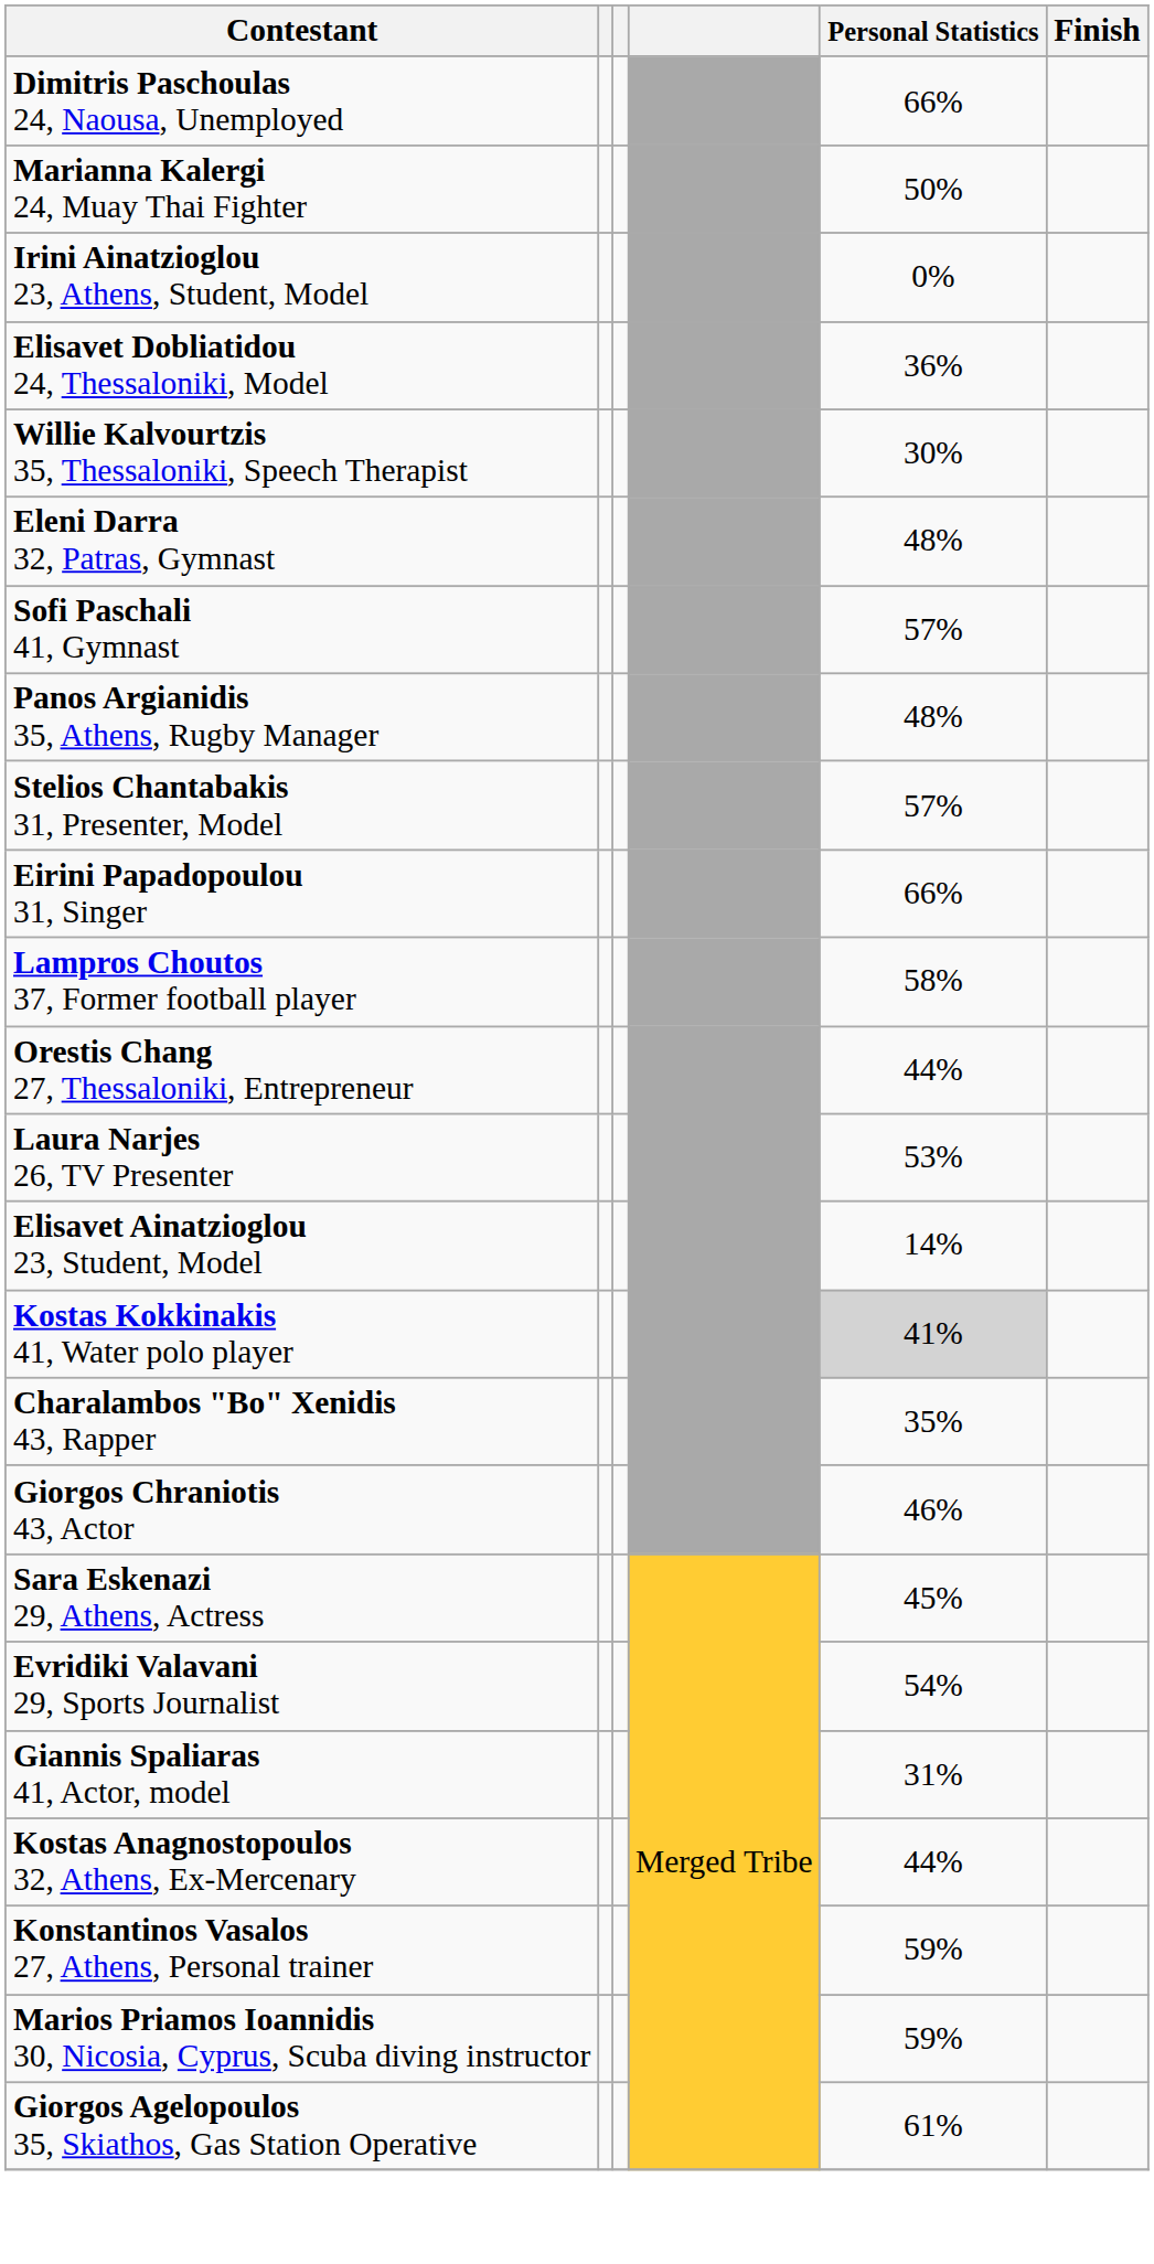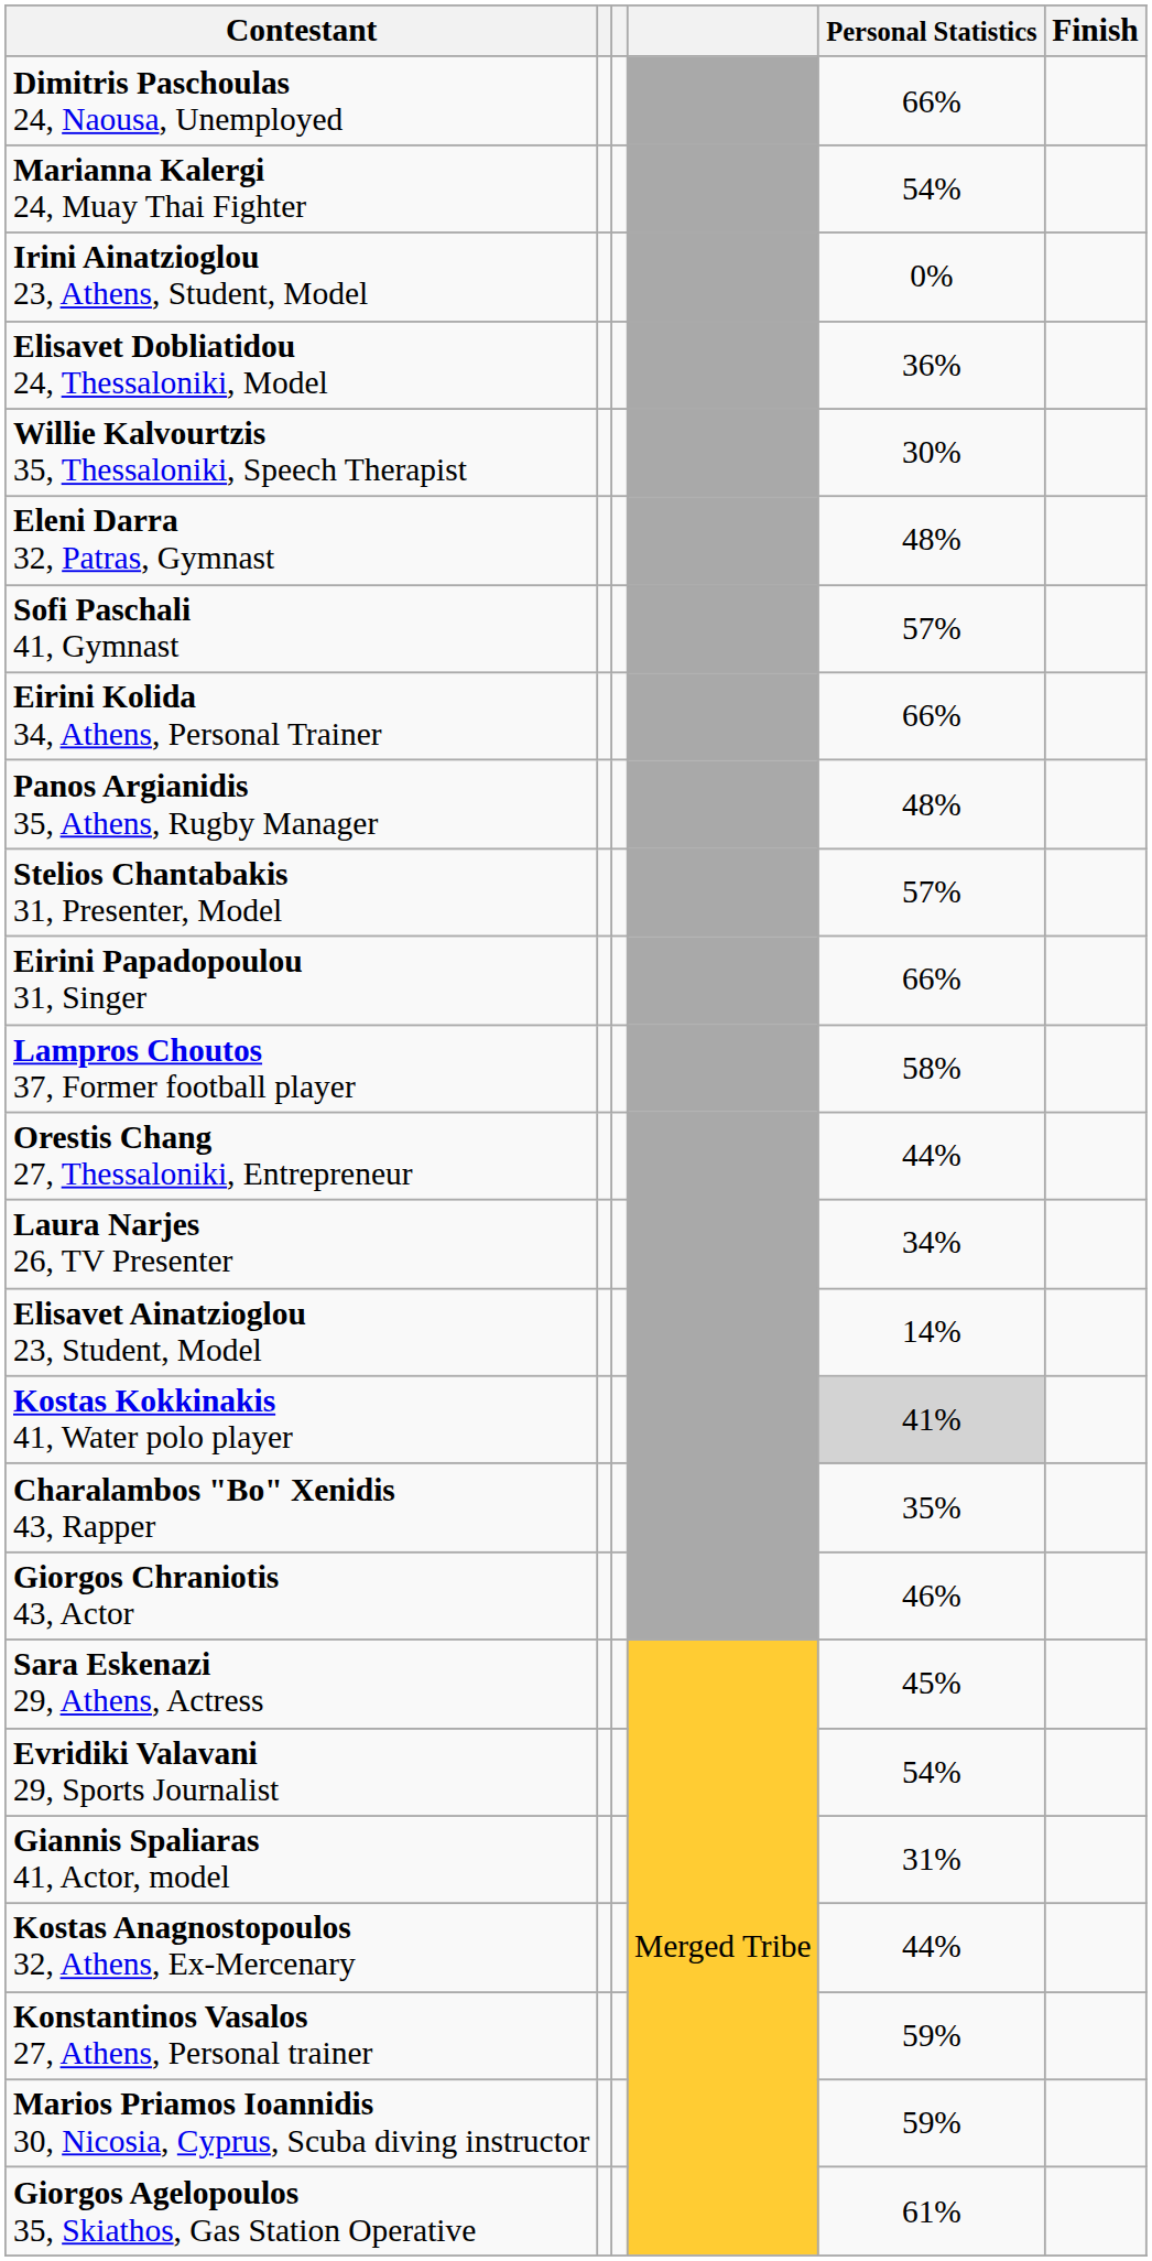Marianna Kalergi 24, Muay Thai Fighter | Personal Statistics: 50% -> 54%
+ row: Eirini Kolida 34, Athens, Personal Trainer | 66%
Laura Narjes 26, TV Presenter | Personal Statistics: 53% -> 34%
